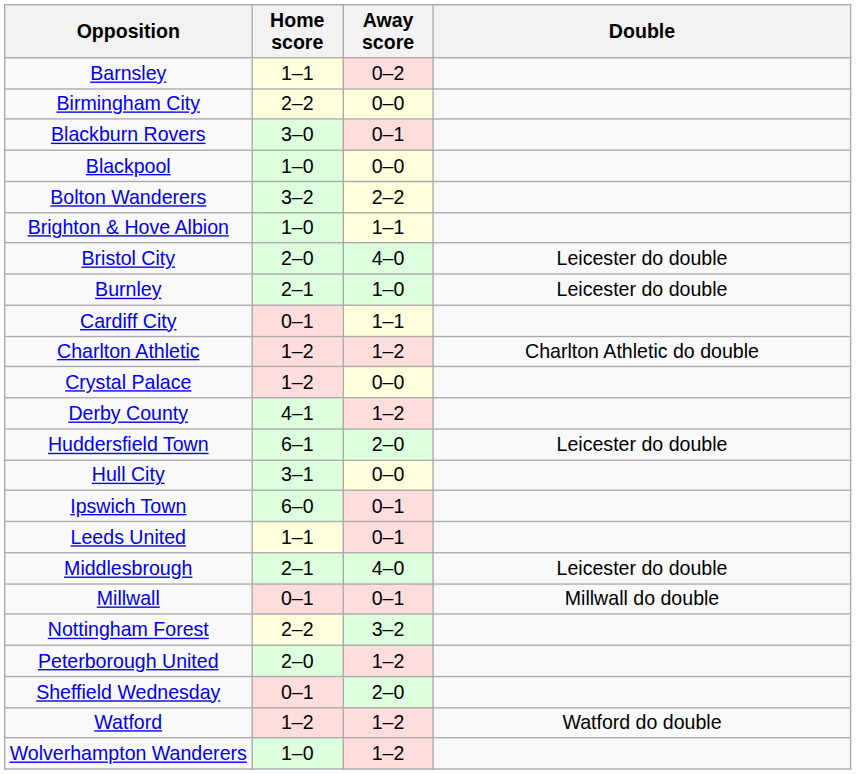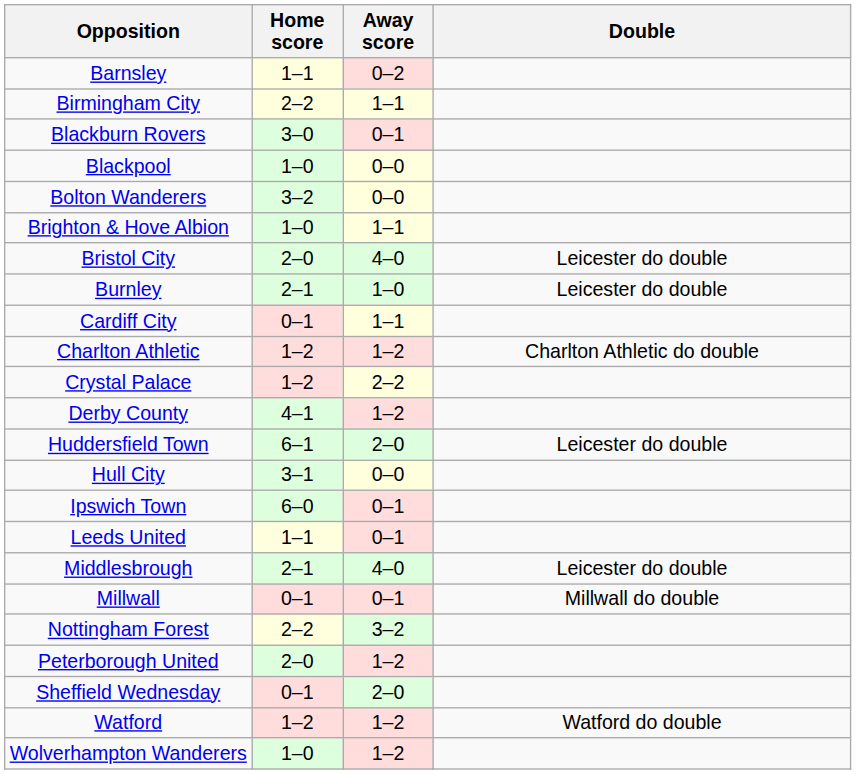Birmingham City | Away score: 0–0 -> 1–1
Bolton Wanderers | Away score: 2–2 -> 0–0
Crystal Palace | Away score: 0–0 -> 2–2
